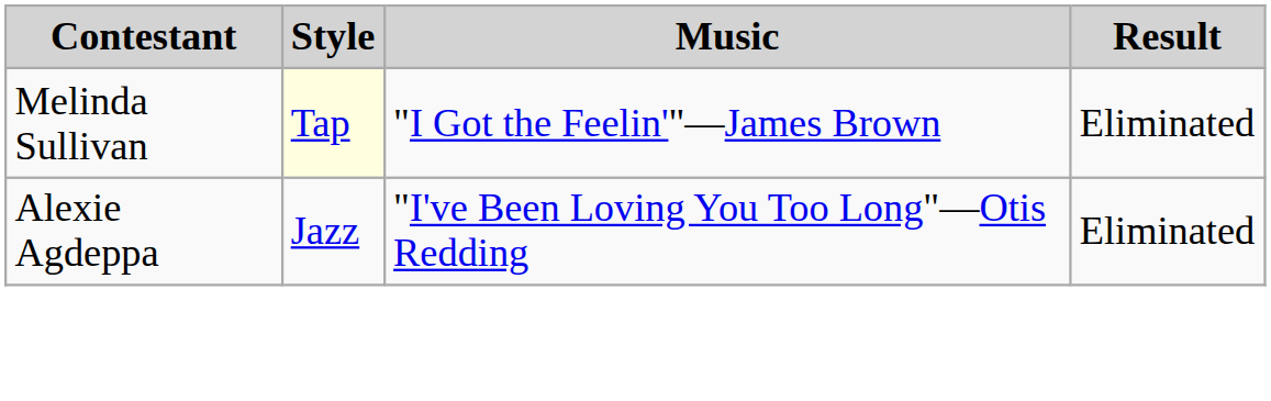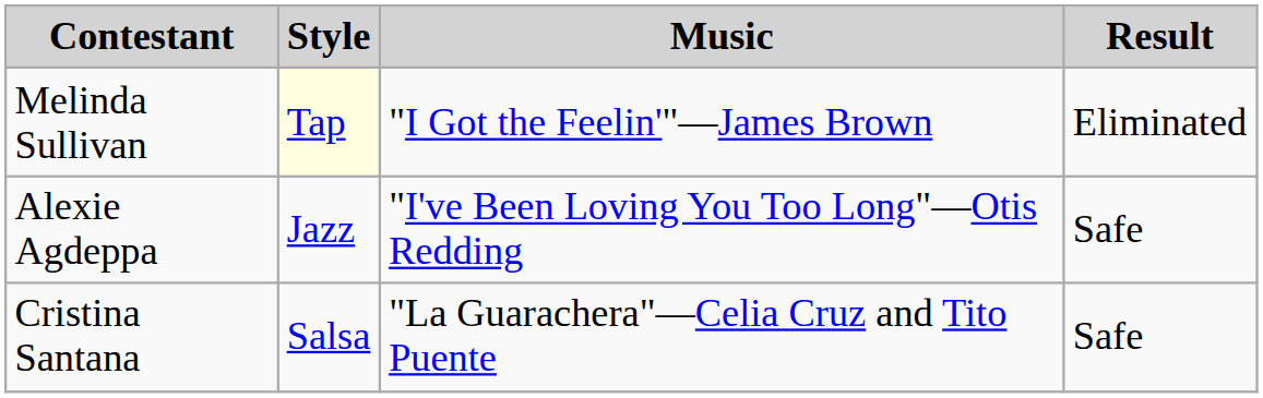Alexie Agdeppa | Result: Eliminated -> Safe
+ row: Cristina Santana | Salsa | "La Guarachera"—Celia Cruz and Tito Puente | Safe
